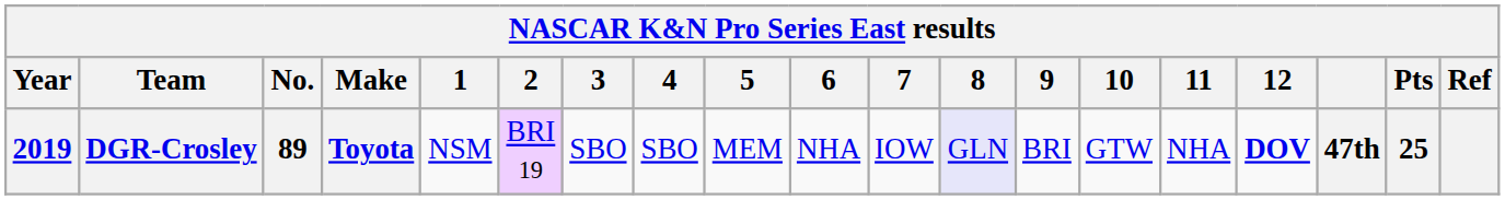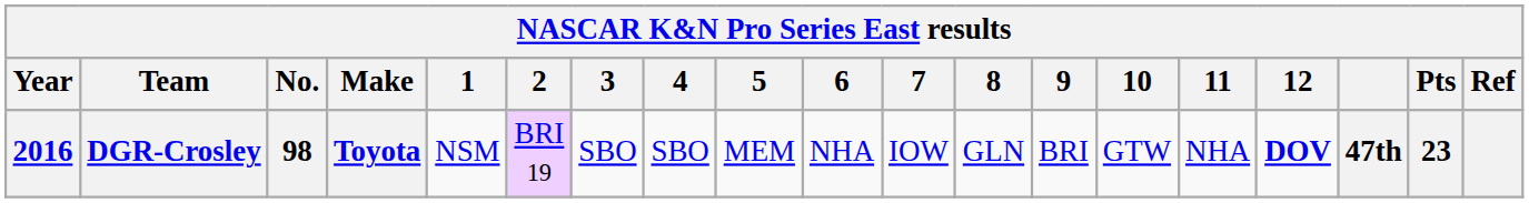DGR-Crosley | Year: 2019 -> 2016
DGR-Crosley | No.: 89 -> 98
DGR-Crosley | 8: lavender background -> no background
DGR-Crosley | Pts: 25 -> 23
